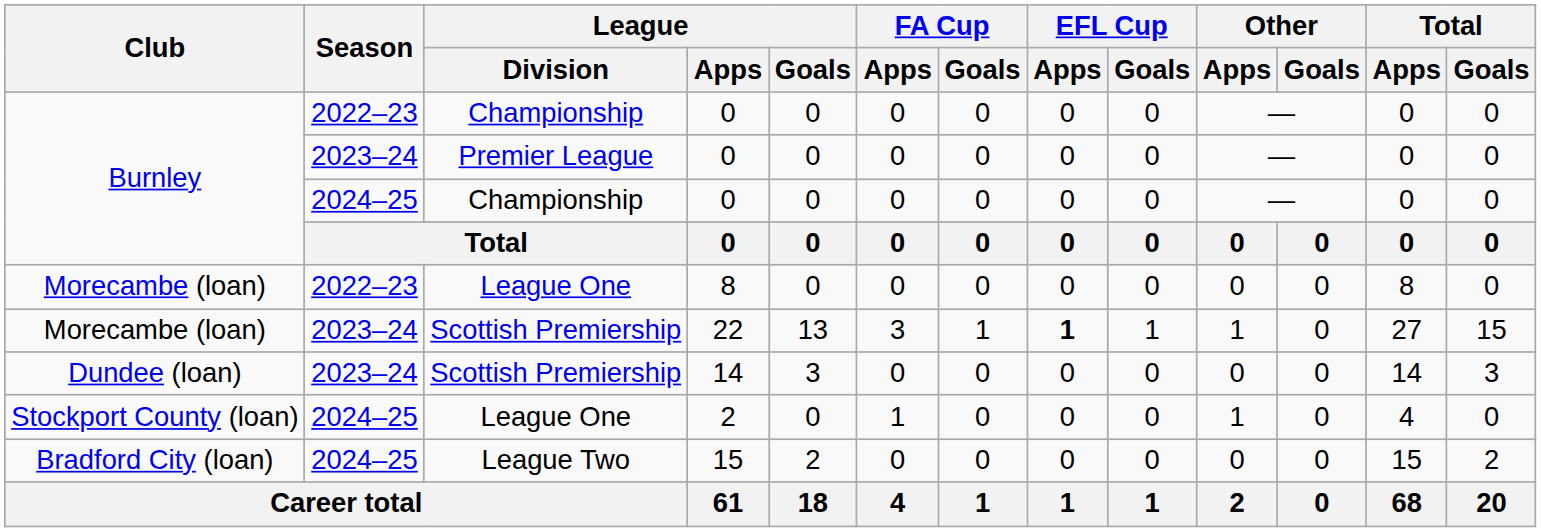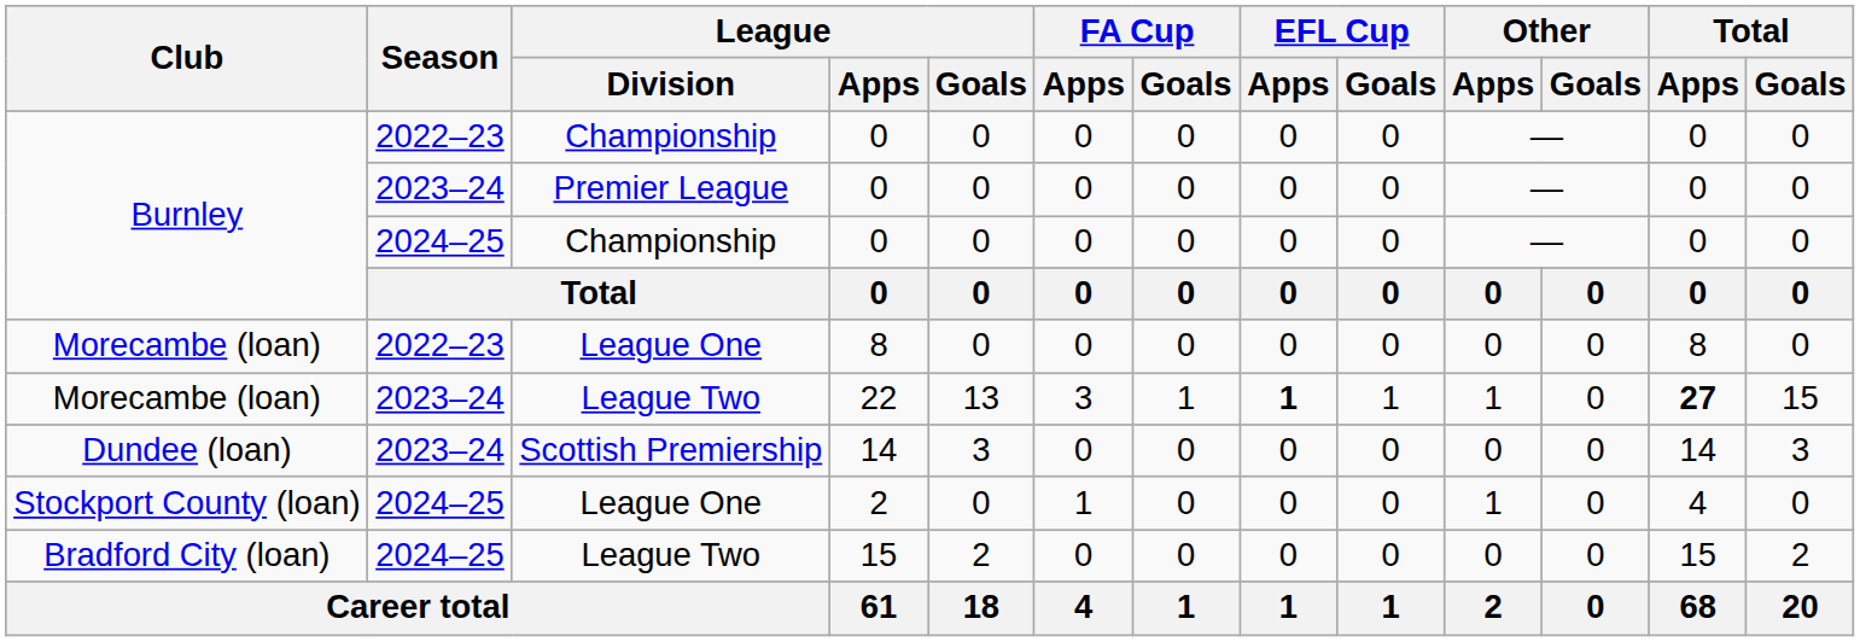22 | League / Division: Scottish Premiership -> League Two
22 | Total / Apps: normal -> bold
